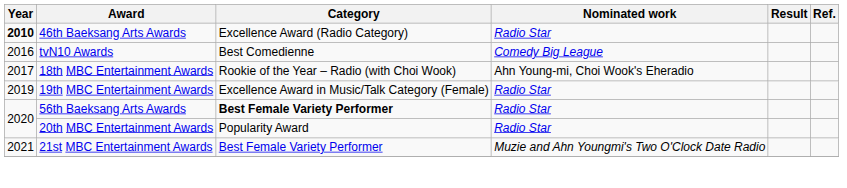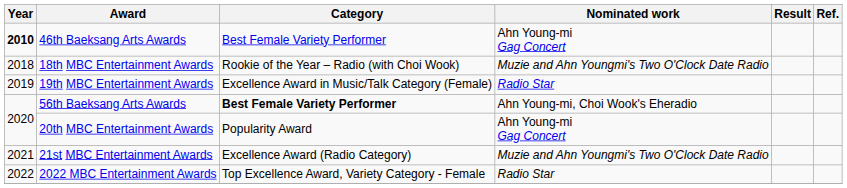46th Baeksang Arts Awards | Category: Excellence Award (Radio Category) -> Best Female Variety Performer
46th Baeksang Arts Awards | Nominated work: Radio Star -> Ahn Young-mi Gag Concert
- row: 2016 | tvN10 Awards | Best Comedienne | Comedy Big League
18th MBC Entertainment Awards | Year: 2017 -> 2018
18th MBC Entertainment Awards | Nominated work: Ahn Young-mi, Choi Wook's Eheradio -> Muzie and Ahn Youngmi's Two O'Clock Date Radio
56th Baeksang Arts Awards | Nominated work: Radio Star -> Ahn Young-mi, Choi Wook's Eheradio
20th MBC Entertainment Awards | Nominated work: Radio Star -> Ahn Young-mi Gag Concert
21st MBC Entertainment Awards | Category: Best Female Variety Performer -> Excellence Award (Radio Category)
+ row: 2022 | 2022 MBC Entertainment Awards | Top Excellence Award, Variety Category - Female | Radio Star
